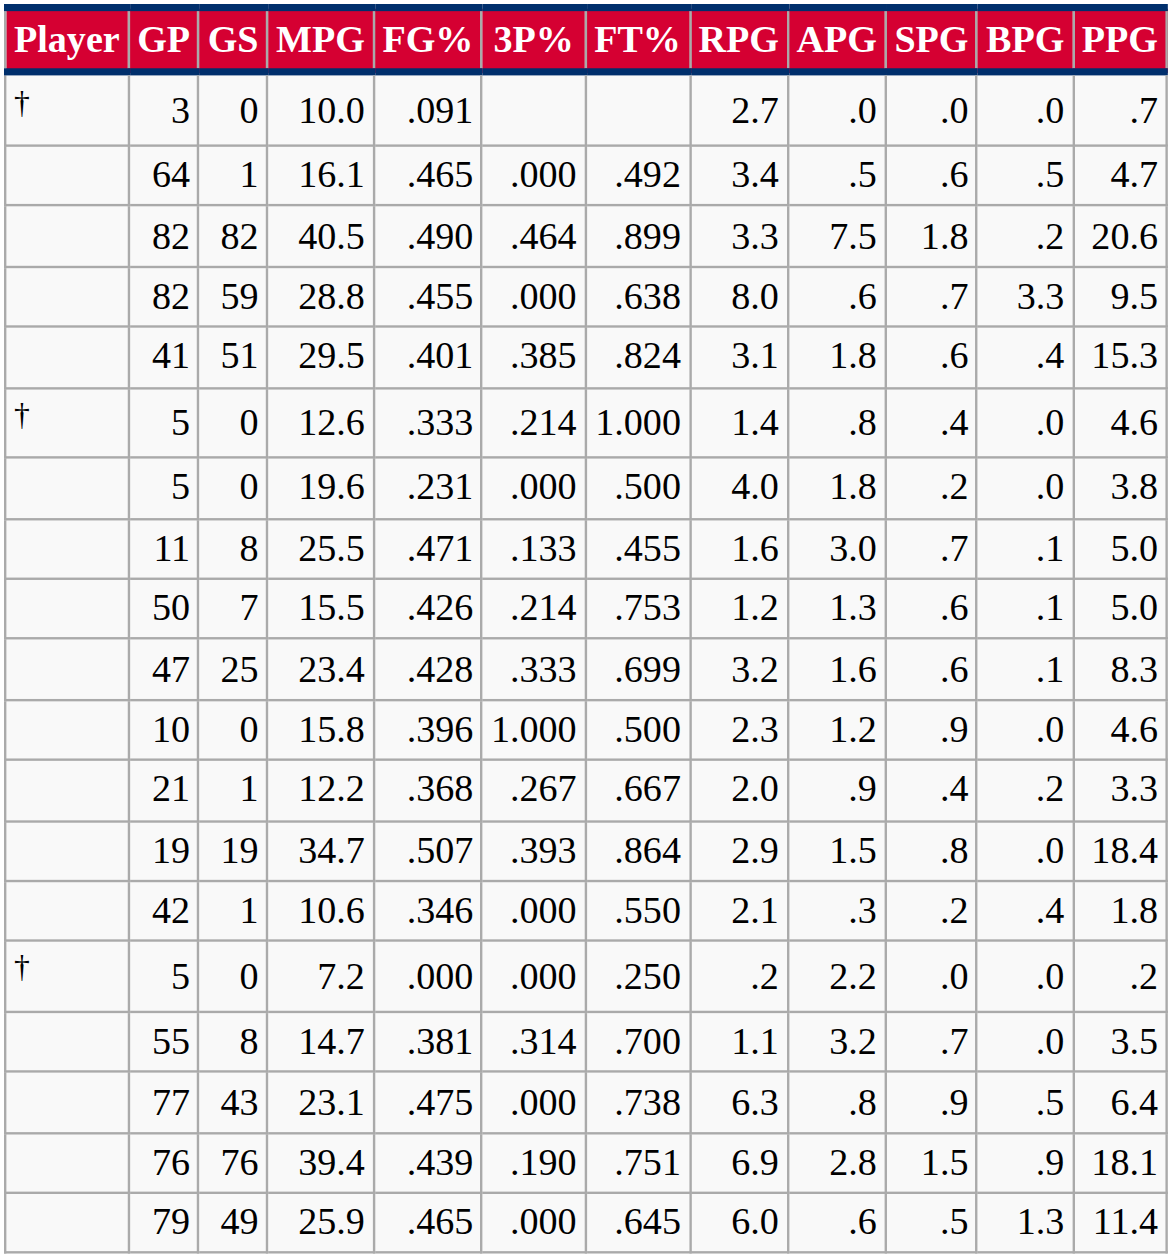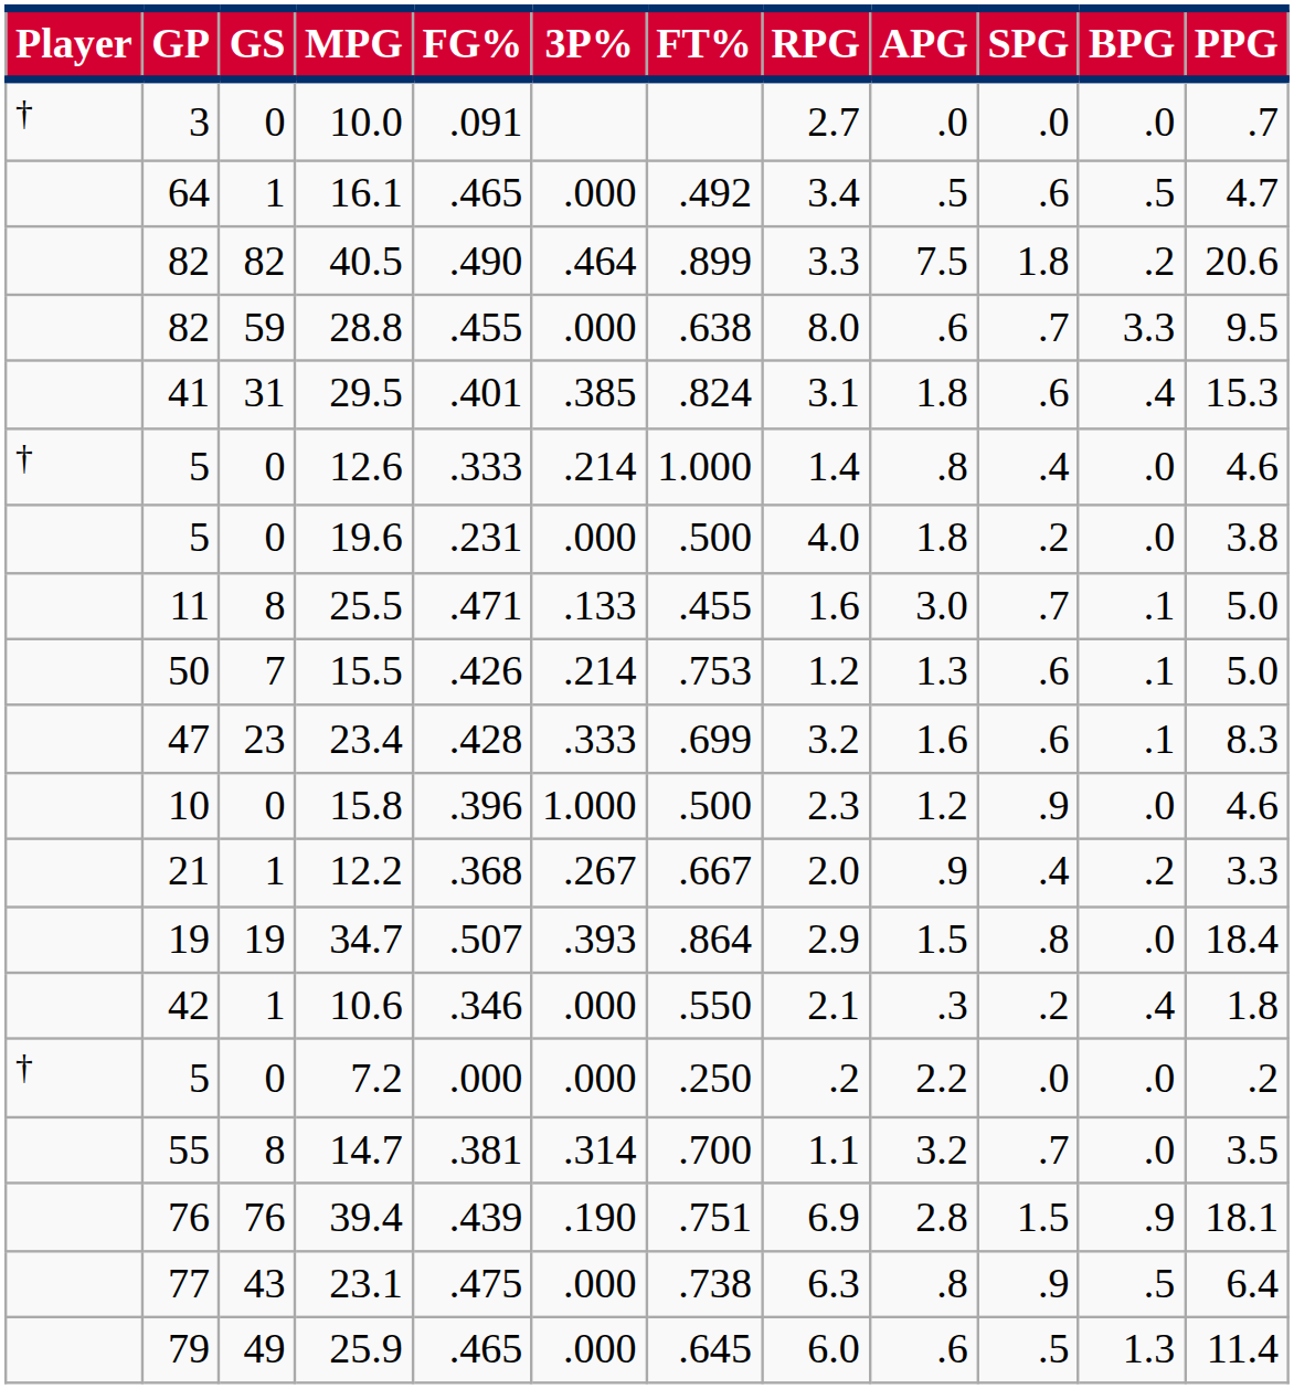29.5 | GS: 51 -> 31
23.4 | GS: 25 -> 23
rows swapped: 39.4 <-> 23.1
